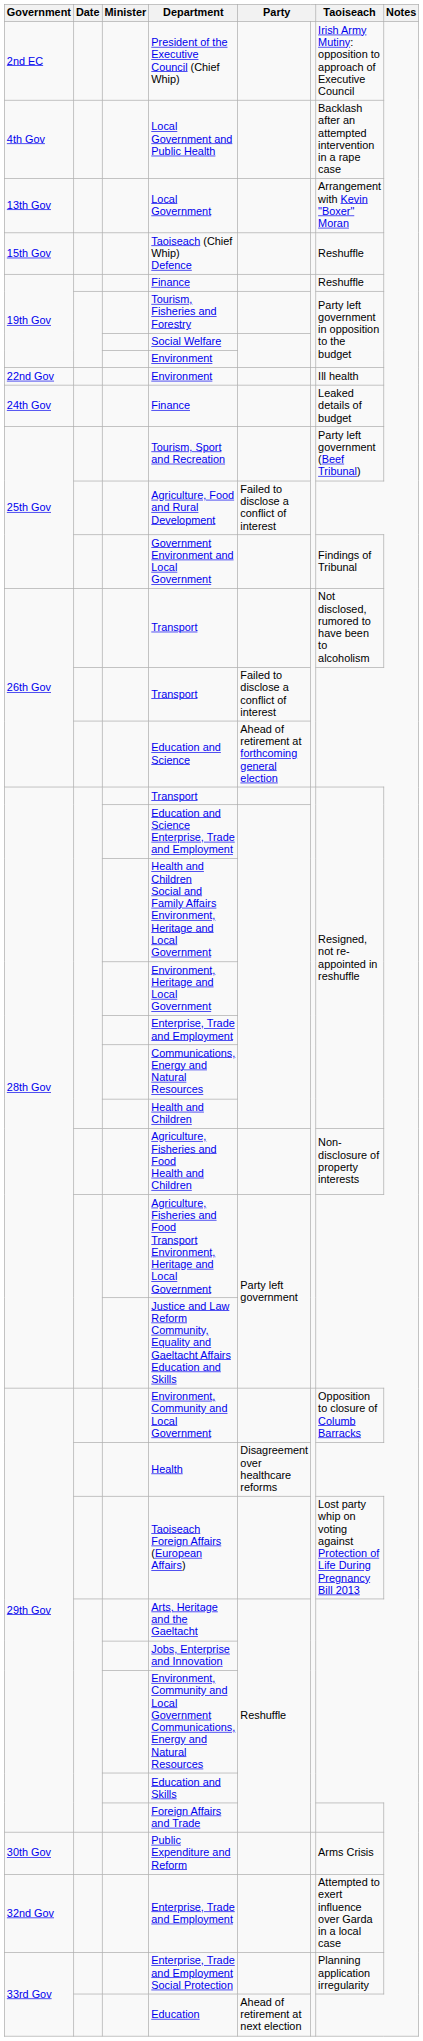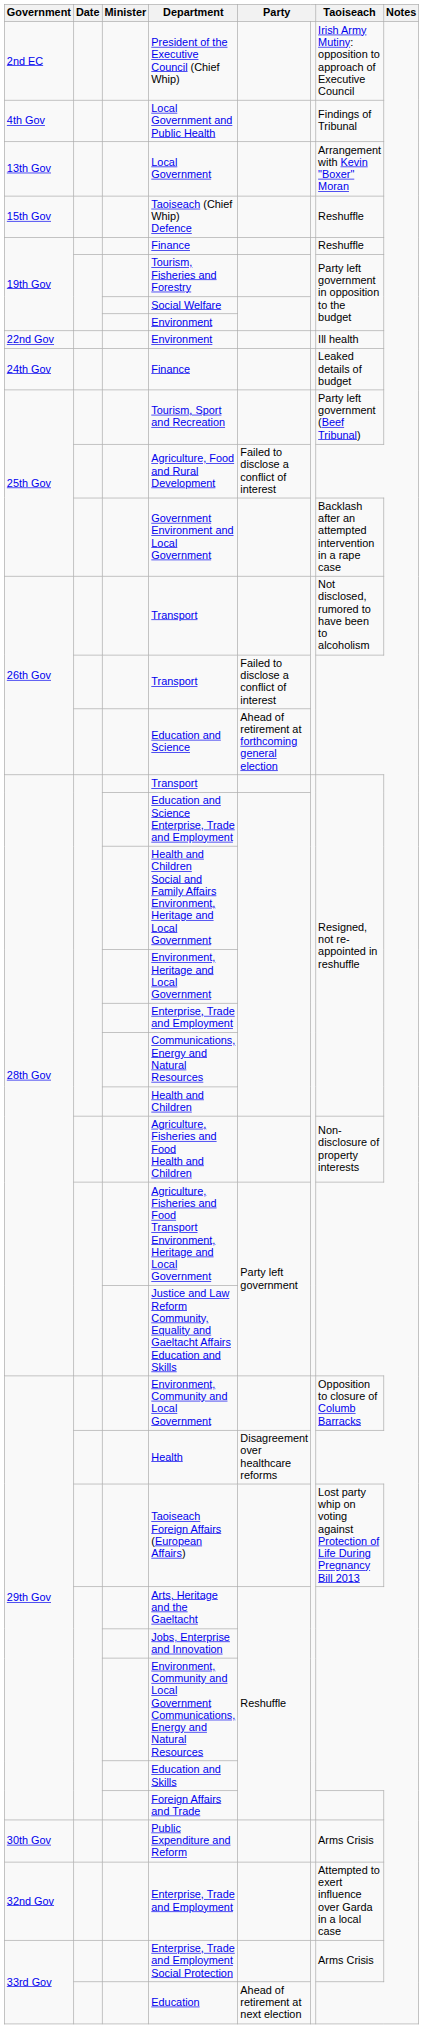Local Government and Public Health | Taoiseach: Backlash after an attempted intervention in a rape case -> Findings of Tribunal
Government Environment and Local Government | Taoiseach: Findings of Tribunal -> Backlash after an attempted intervention in a rape case
Enterprise, Trade and Employment Social Protection | Taoiseach: Planning application irregularity -> Arms Crisis
